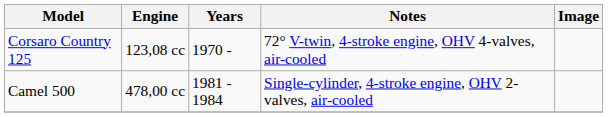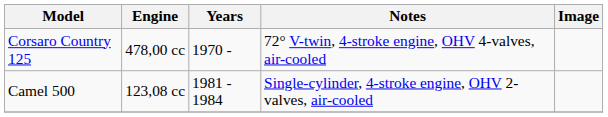Corsaro Country 125 | Engine: 123,08 cc -> 478,00 cc
Camel 500 | Engine: 478,00 cc -> 123,08 cc
